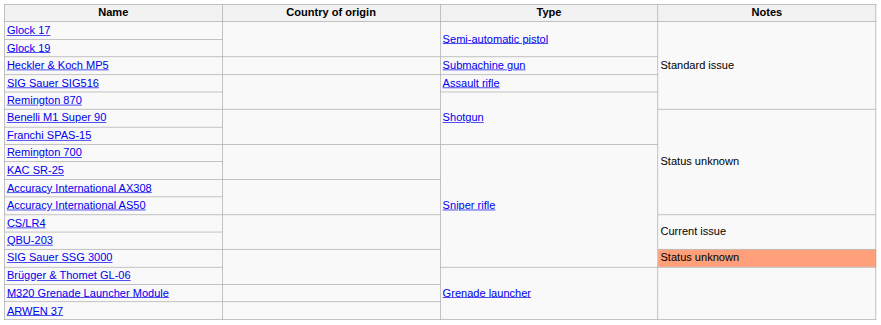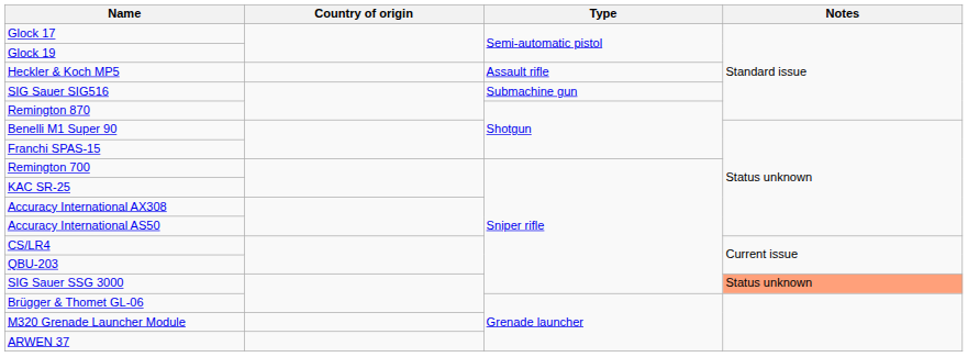Heckler & Koch MP5 | Type: Submachine gun -> Assault rifle
SIG Sauer SIG516 | Type: Assault rifle -> Submachine gun
